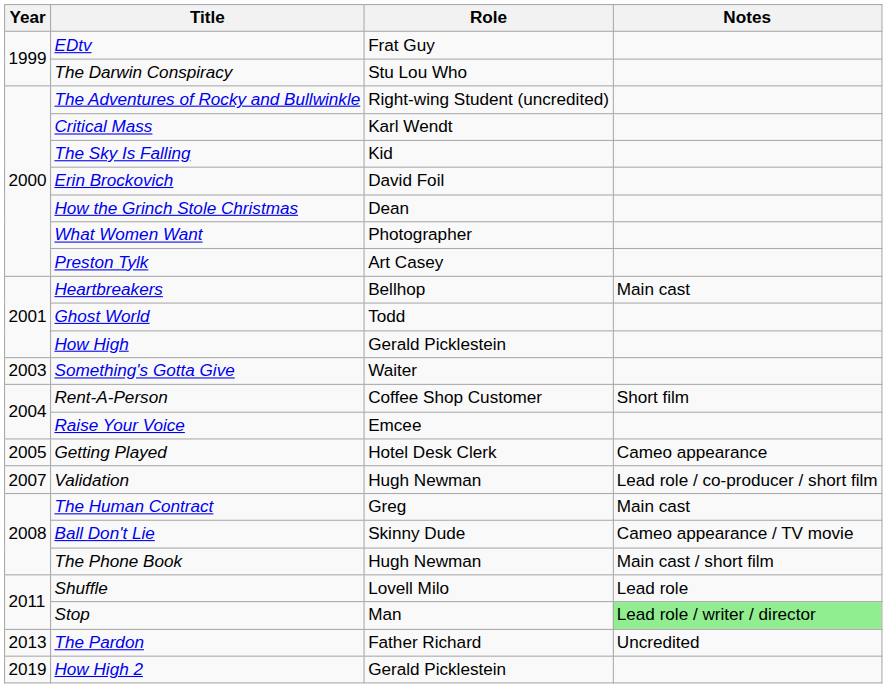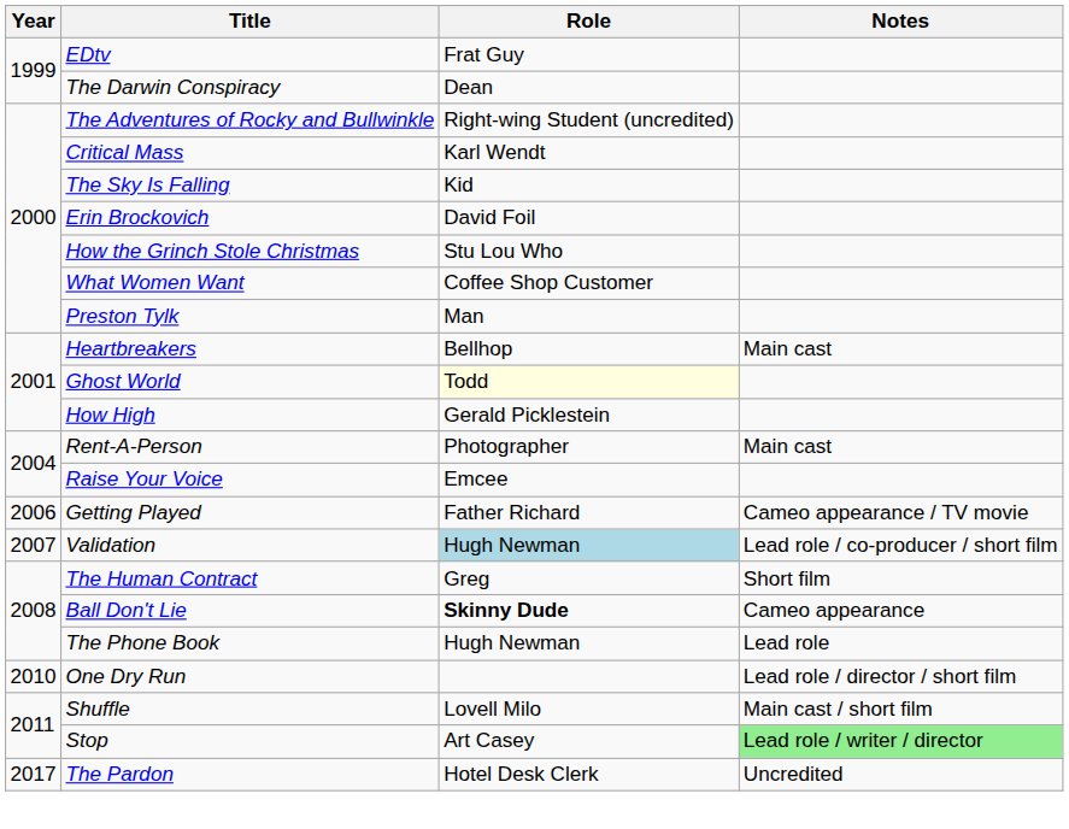The Darwin Conspiracy | Role: Stu Lou Who -> Dean
How the Grinch Stole Christmas | Role: Dean -> Stu Lou Who
What Women Want | Role: Photographer -> Coffee Shop Customer
Preston Tylk | Role: Art Casey -> Man
Ghost World | Role: no background -> lightyellow background
- row: 2003 | Something's Gotta Give | Waiter
Rent-A-Person | Role: Coffee Shop Customer -> Photographer
Rent-A-Person | Notes: Short film -> Main cast
Getting Played | Year: 2005 -> 2006
Getting Played | Role: Hotel Desk Clerk -> Father Richard
Getting Played | Notes: Cameo appearance -> Cameo appearance / TV movie
Validation | Role: no background -> lightblue background
The Human Contract | Notes: Main cast -> Short film
Ball Don't Lie | Role: normal -> bold
Ball Don't Lie | Notes: Cameo appearance / TV movie -> Cameo appearance
The Phone Book | Notes: Main cast / short film -> Lead role
+ row: 2010 | One Dry Run | Lead role / director / short film
Shuffle | Notes: Lead role -> Main cast / short film
Stop | Role: Man -> Art Casey
The Pardon | Year: 2013 -> 2017
The Pardon | Role: Father Richard -> Hotel Desk Clerk
- row: 2019 | How High 2 | Gerald Picklestein
